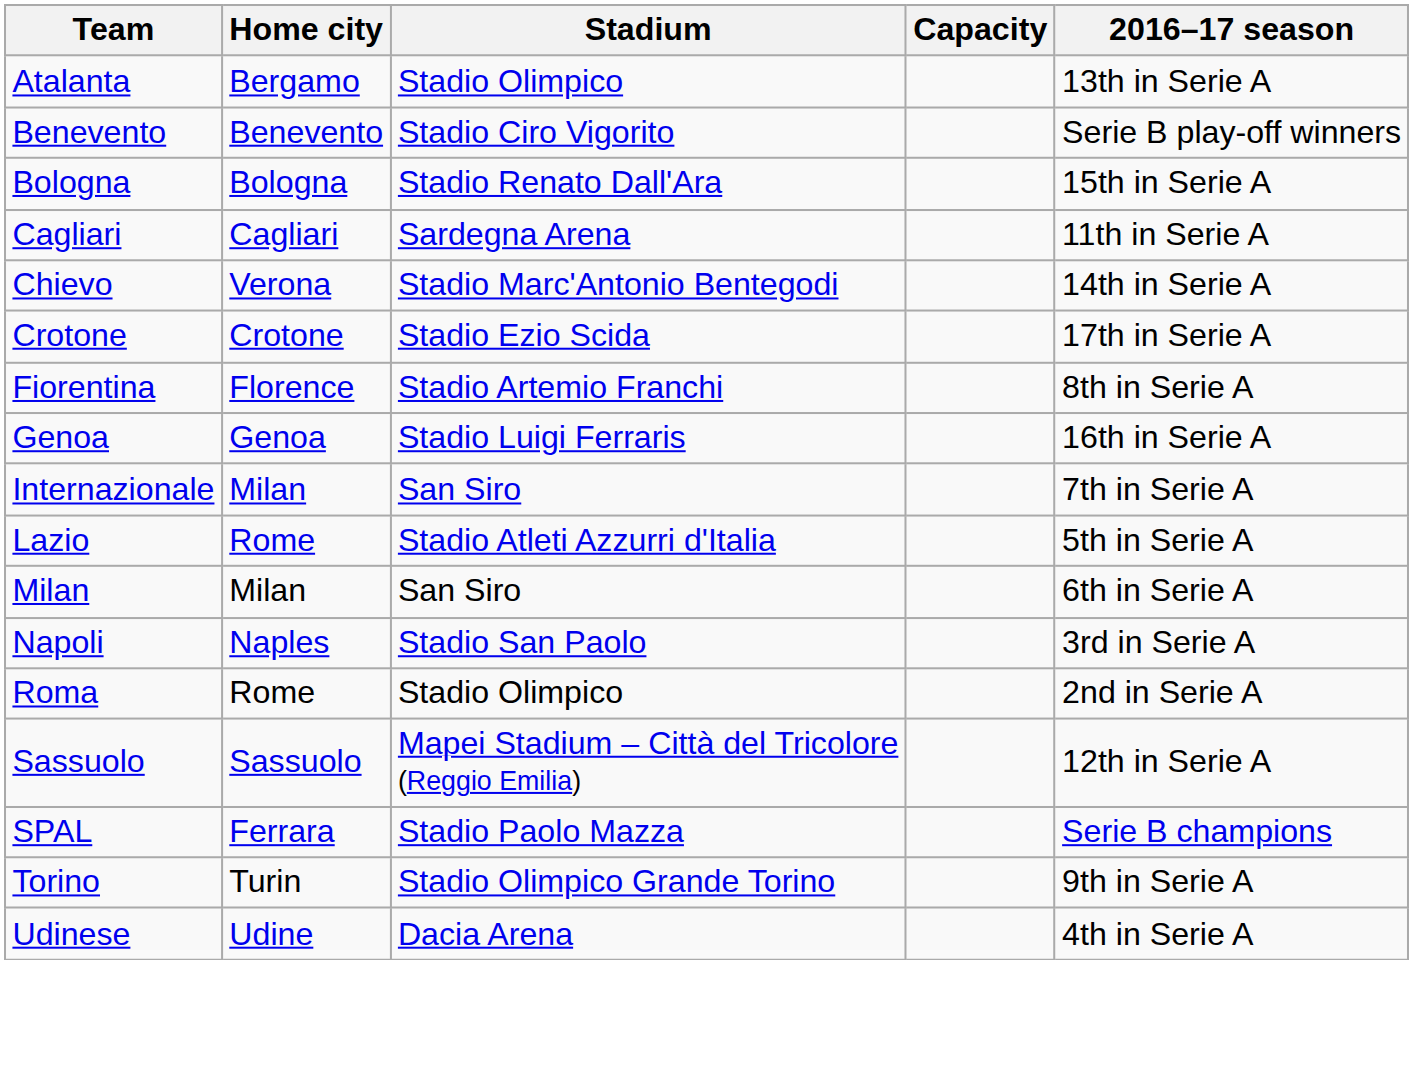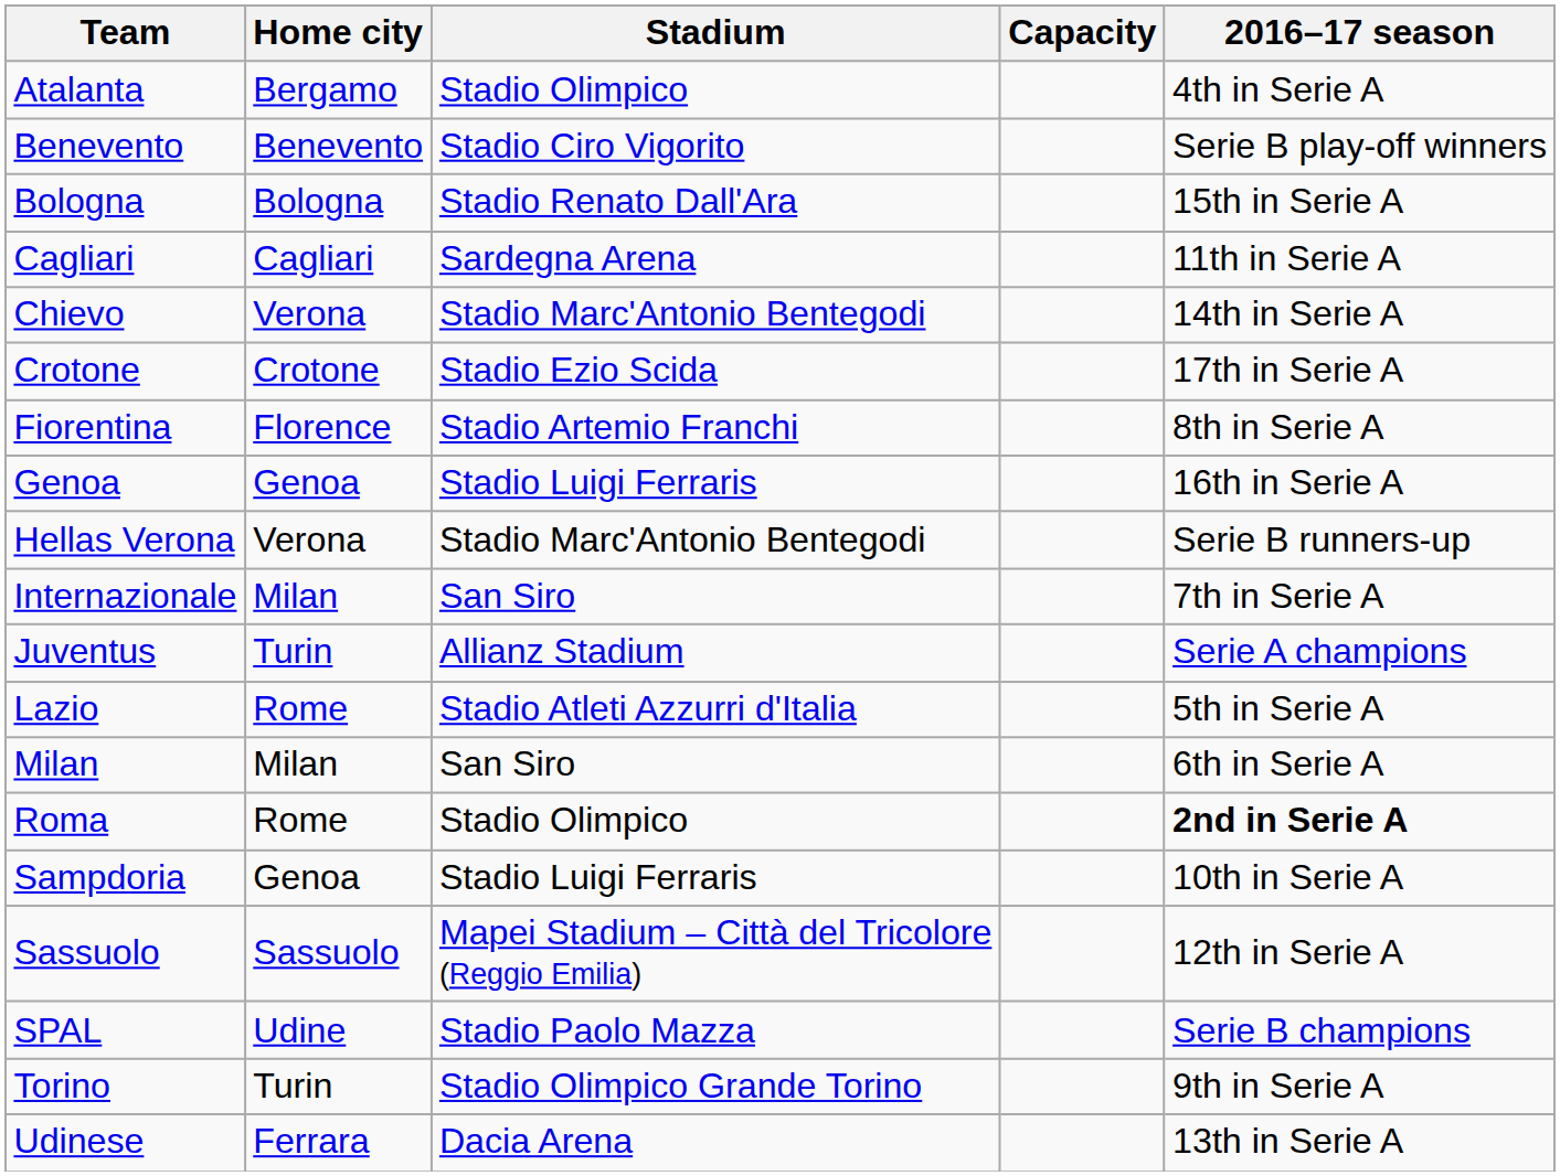Atalanta | 2016–17 season: 13th in Serie A -> 4th in Serie A
+ row: Hellas Verona | Verona | Stadio Marc'Antonio Bentegodi | Serie B runners-up
+ row: Juventus | Turin | Allianz Stadium | Serie A champions
- row: Napoli | Naples | Stadio San Paolo | 3rd in Serie A
Roma | 2016–17 season: normal -> bold
+ row: Sampdoria | Genoa | Stadio Luigi Ferraris | 10th in Serie A
SPAL | Home city: Ferrara -> Udine
Udinese | Home city: Udine -> Ferrara
Udinese | 2016–17 season: 4th in Serie A -> 13th in Serie A
